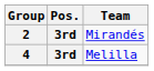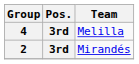rows swapped: 2 <-> 4
